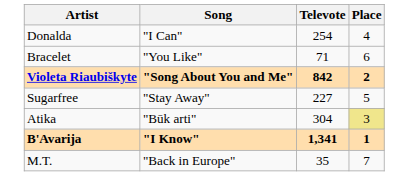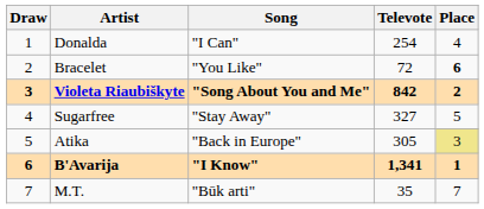+ column: Draw | 1 | 2 | 3 | 4 | 5 | 6 | 7
Bracelet | Televote: 71 -> 72
Bracelet | Place: normal -> bold
Sugarfree | Televote: 227 -> 327
Atika | Song: "Būk arti" -> "Back in Europe"
Atika | Televote: 304 -> 305
M.T. | Song: "Back in Europe" -> "Būk arti"
